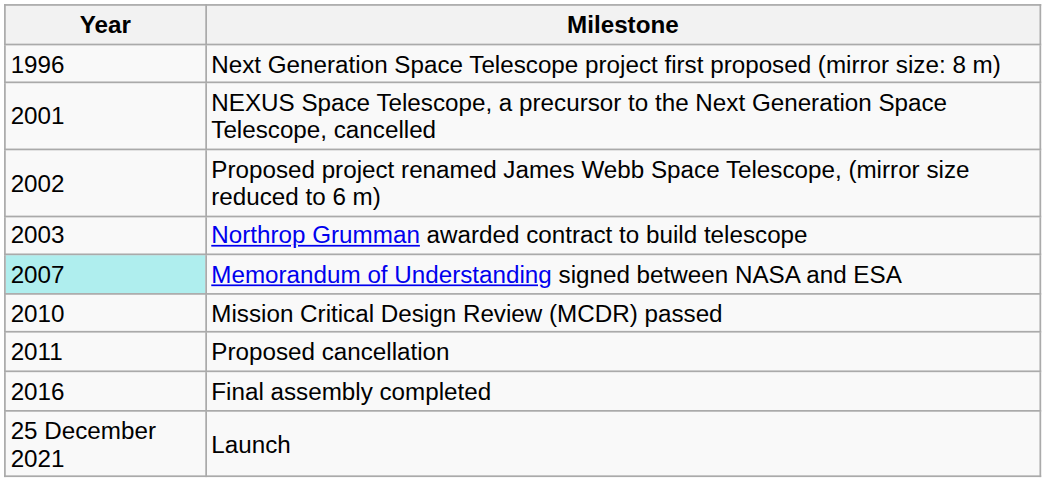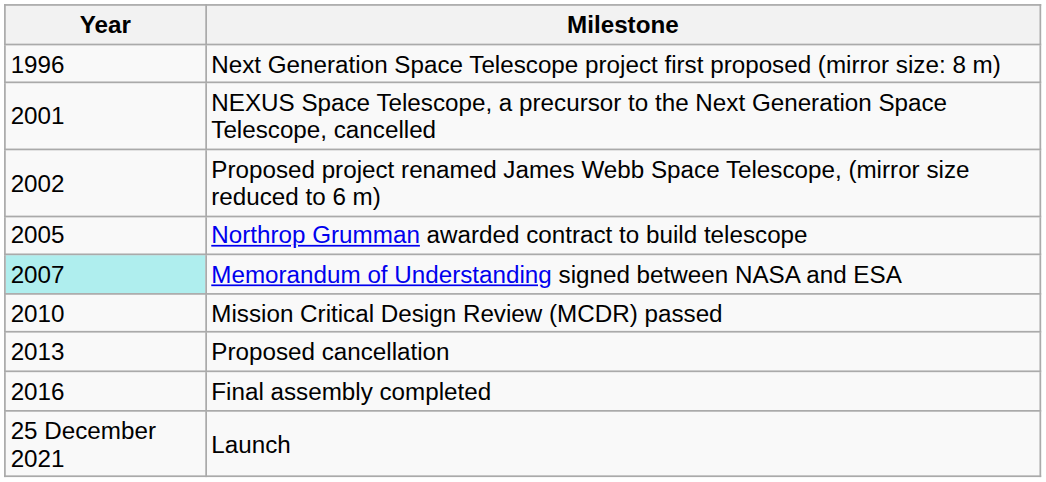Northrop Grumman awarded contract to build telescope | Year: 2003 -> 2005
Proposed cancellation | Year: 2011 -> 2013
